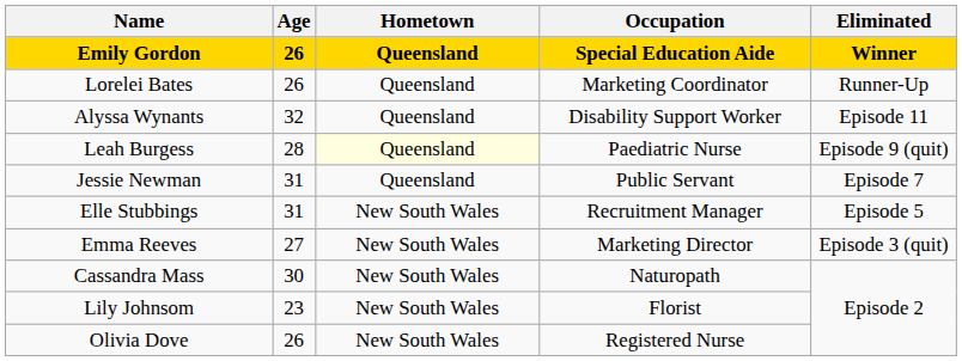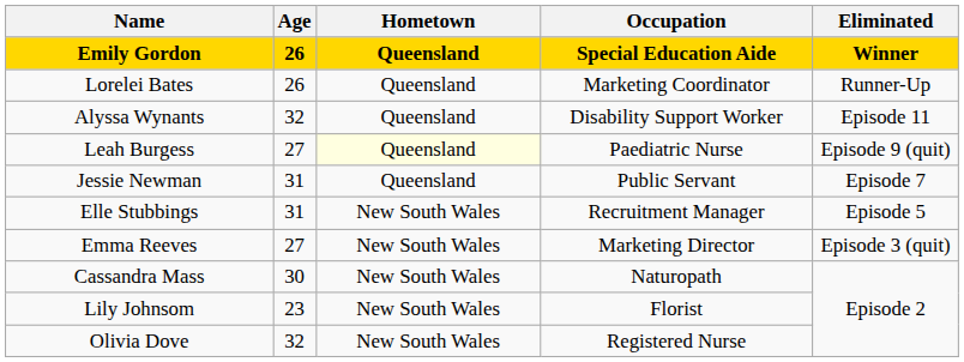Leah Burgess | Age: 28 -> 27
Olivia Dove | Age: 26 -> 32
